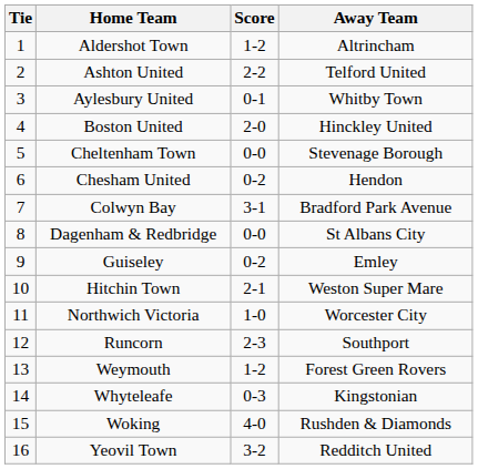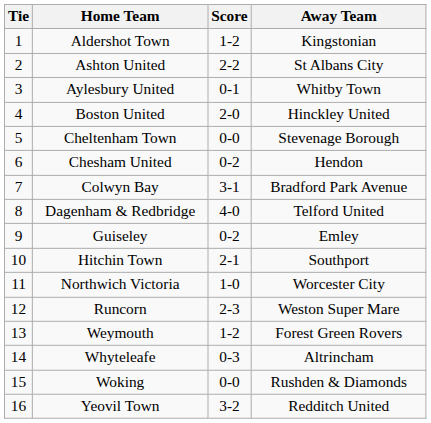Aldershot Town | Away Team: Altrincham -> Kingstonian
Ashton United | Away Team: Telford United -> St Albans City
Dagenham & Redbridge | Score: 0-0 -> 4-0
Dagenham & Redbridge | Away Team: St Albans City -> Telford United
Hitchin Town | Away Team: Weston Super Mare -> Southport
Runcorn | Away Team: Southport -> Weston Super Mare
Whyteleafe | Away Team: Kingstonian -> Altrincham
Woking | Score: 4-0 -> 0-0
